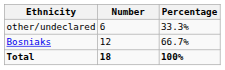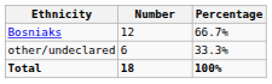rows swapped: Bosniaks <-> other/undeclared
